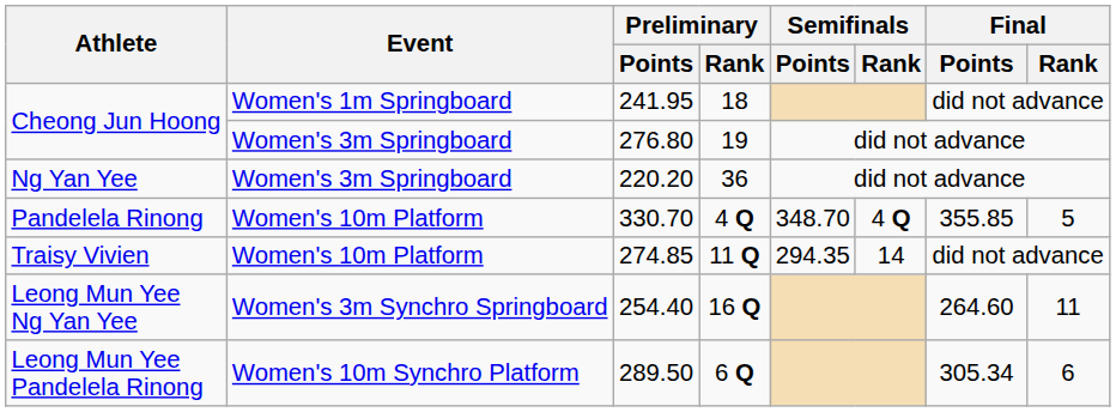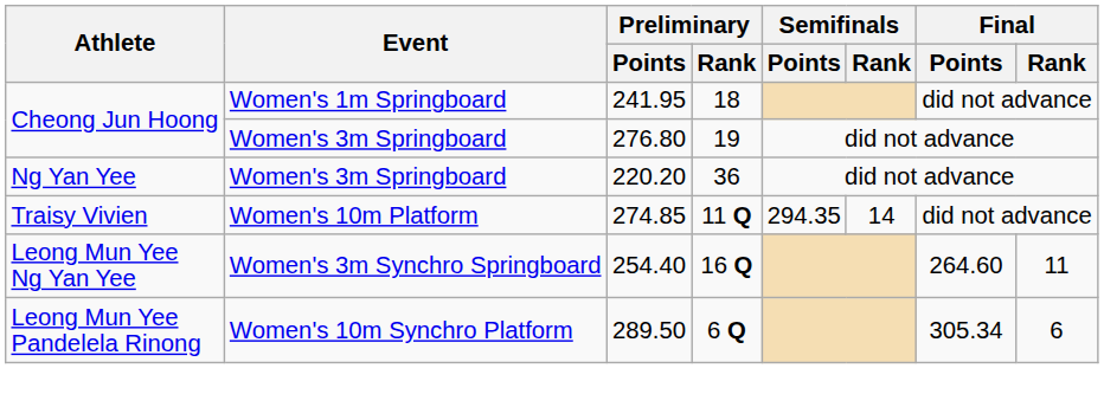- row: Pandelela Rinong | Women's 10m Platform | 330.70 | 4 Q | 348.70 | 4 Q | 355.85 | 5
